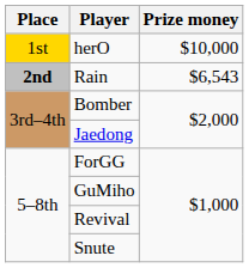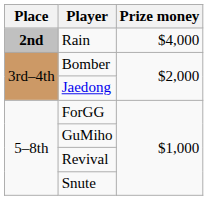- row: 1st | herO | $10,000
Rain | Prize money: $6,543 -> $4,000
